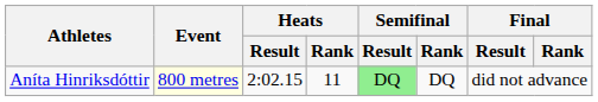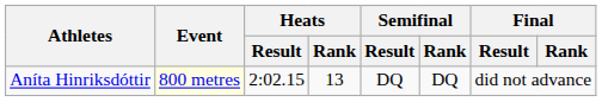Aníta Hinriksdóttir | Heats / Rank: 11 -> 13
Aníta Hinriksdóttir | Semifinal / Result: lightgreen background -> no background
